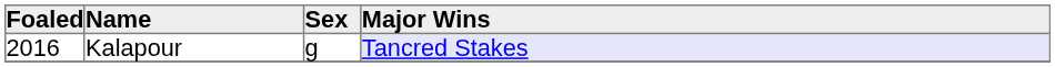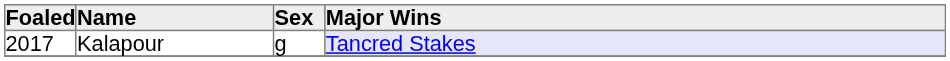Kalapour | Foaled: 2016 -> 2017
